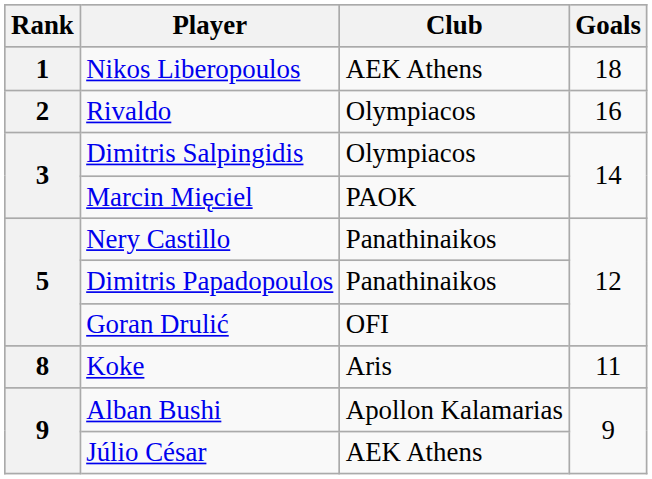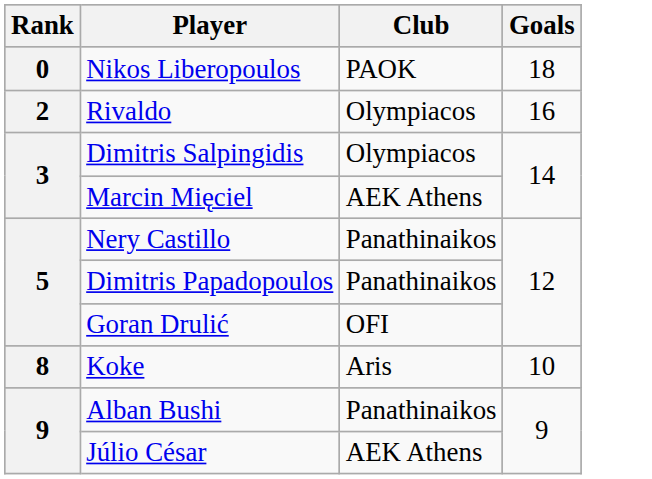Nikos Liberopoulos | Rank: 1 -> 0
Nikos Liberopoulos | Club: AEK Athens -> PAOK
Marcin Mięciel | Club: PAOK -> AEK Athens
Koke | Goals: 11 -> 10
Alban Bushi | Club: Apollon Kalamarias -> Panathinaikos
